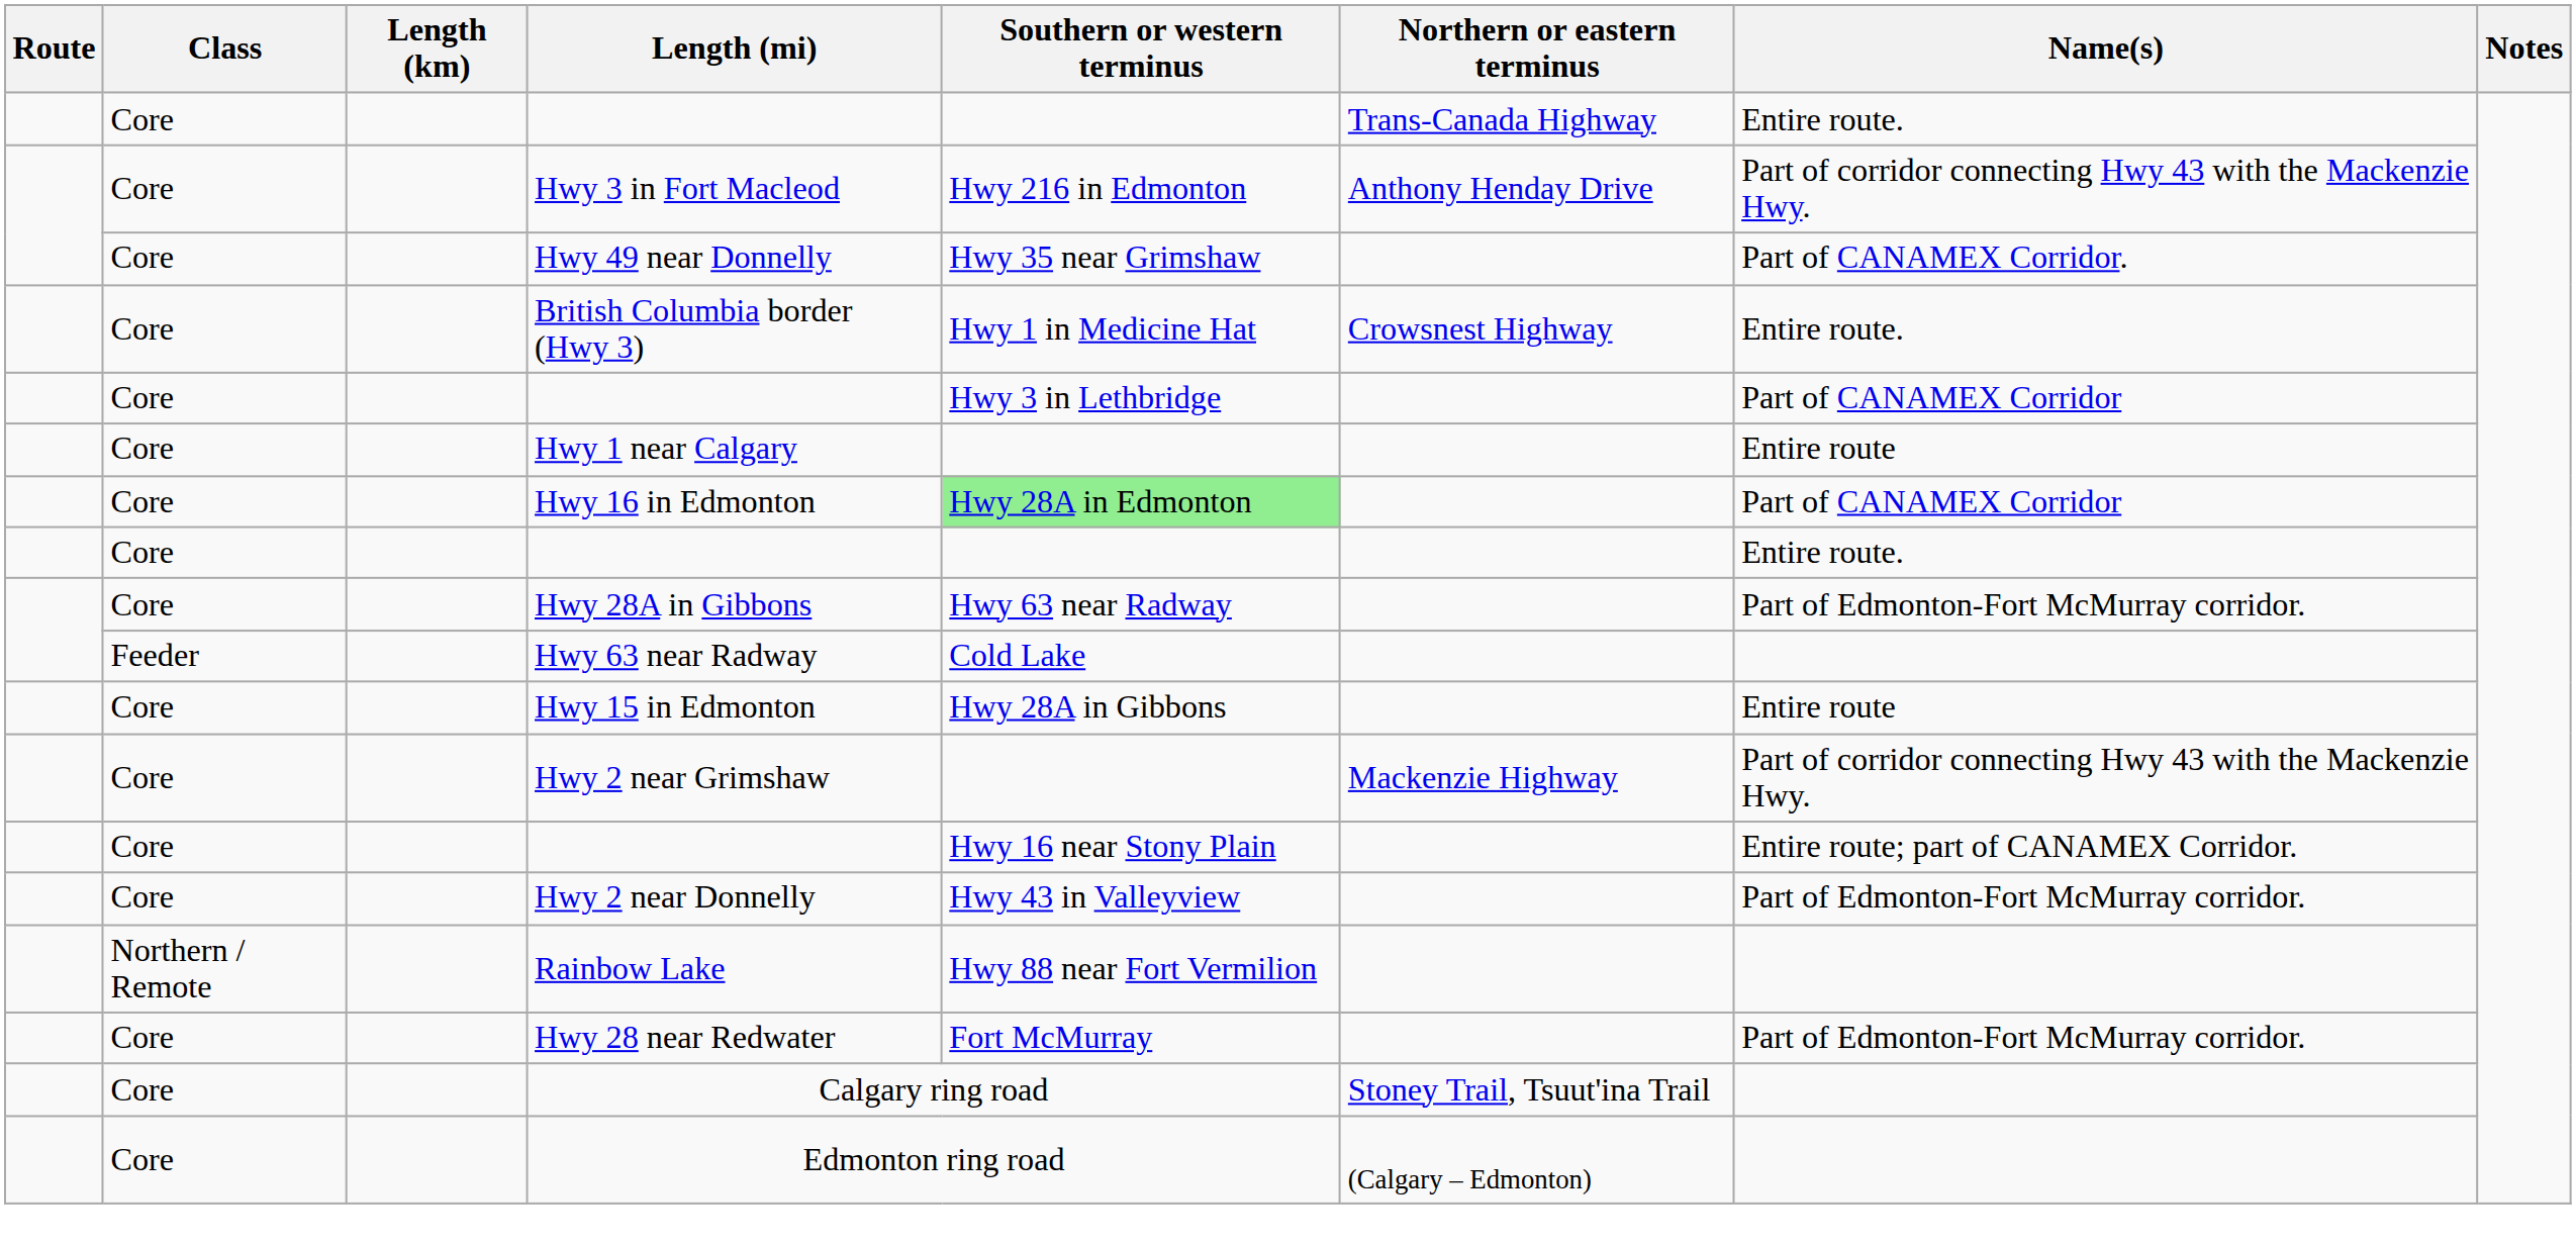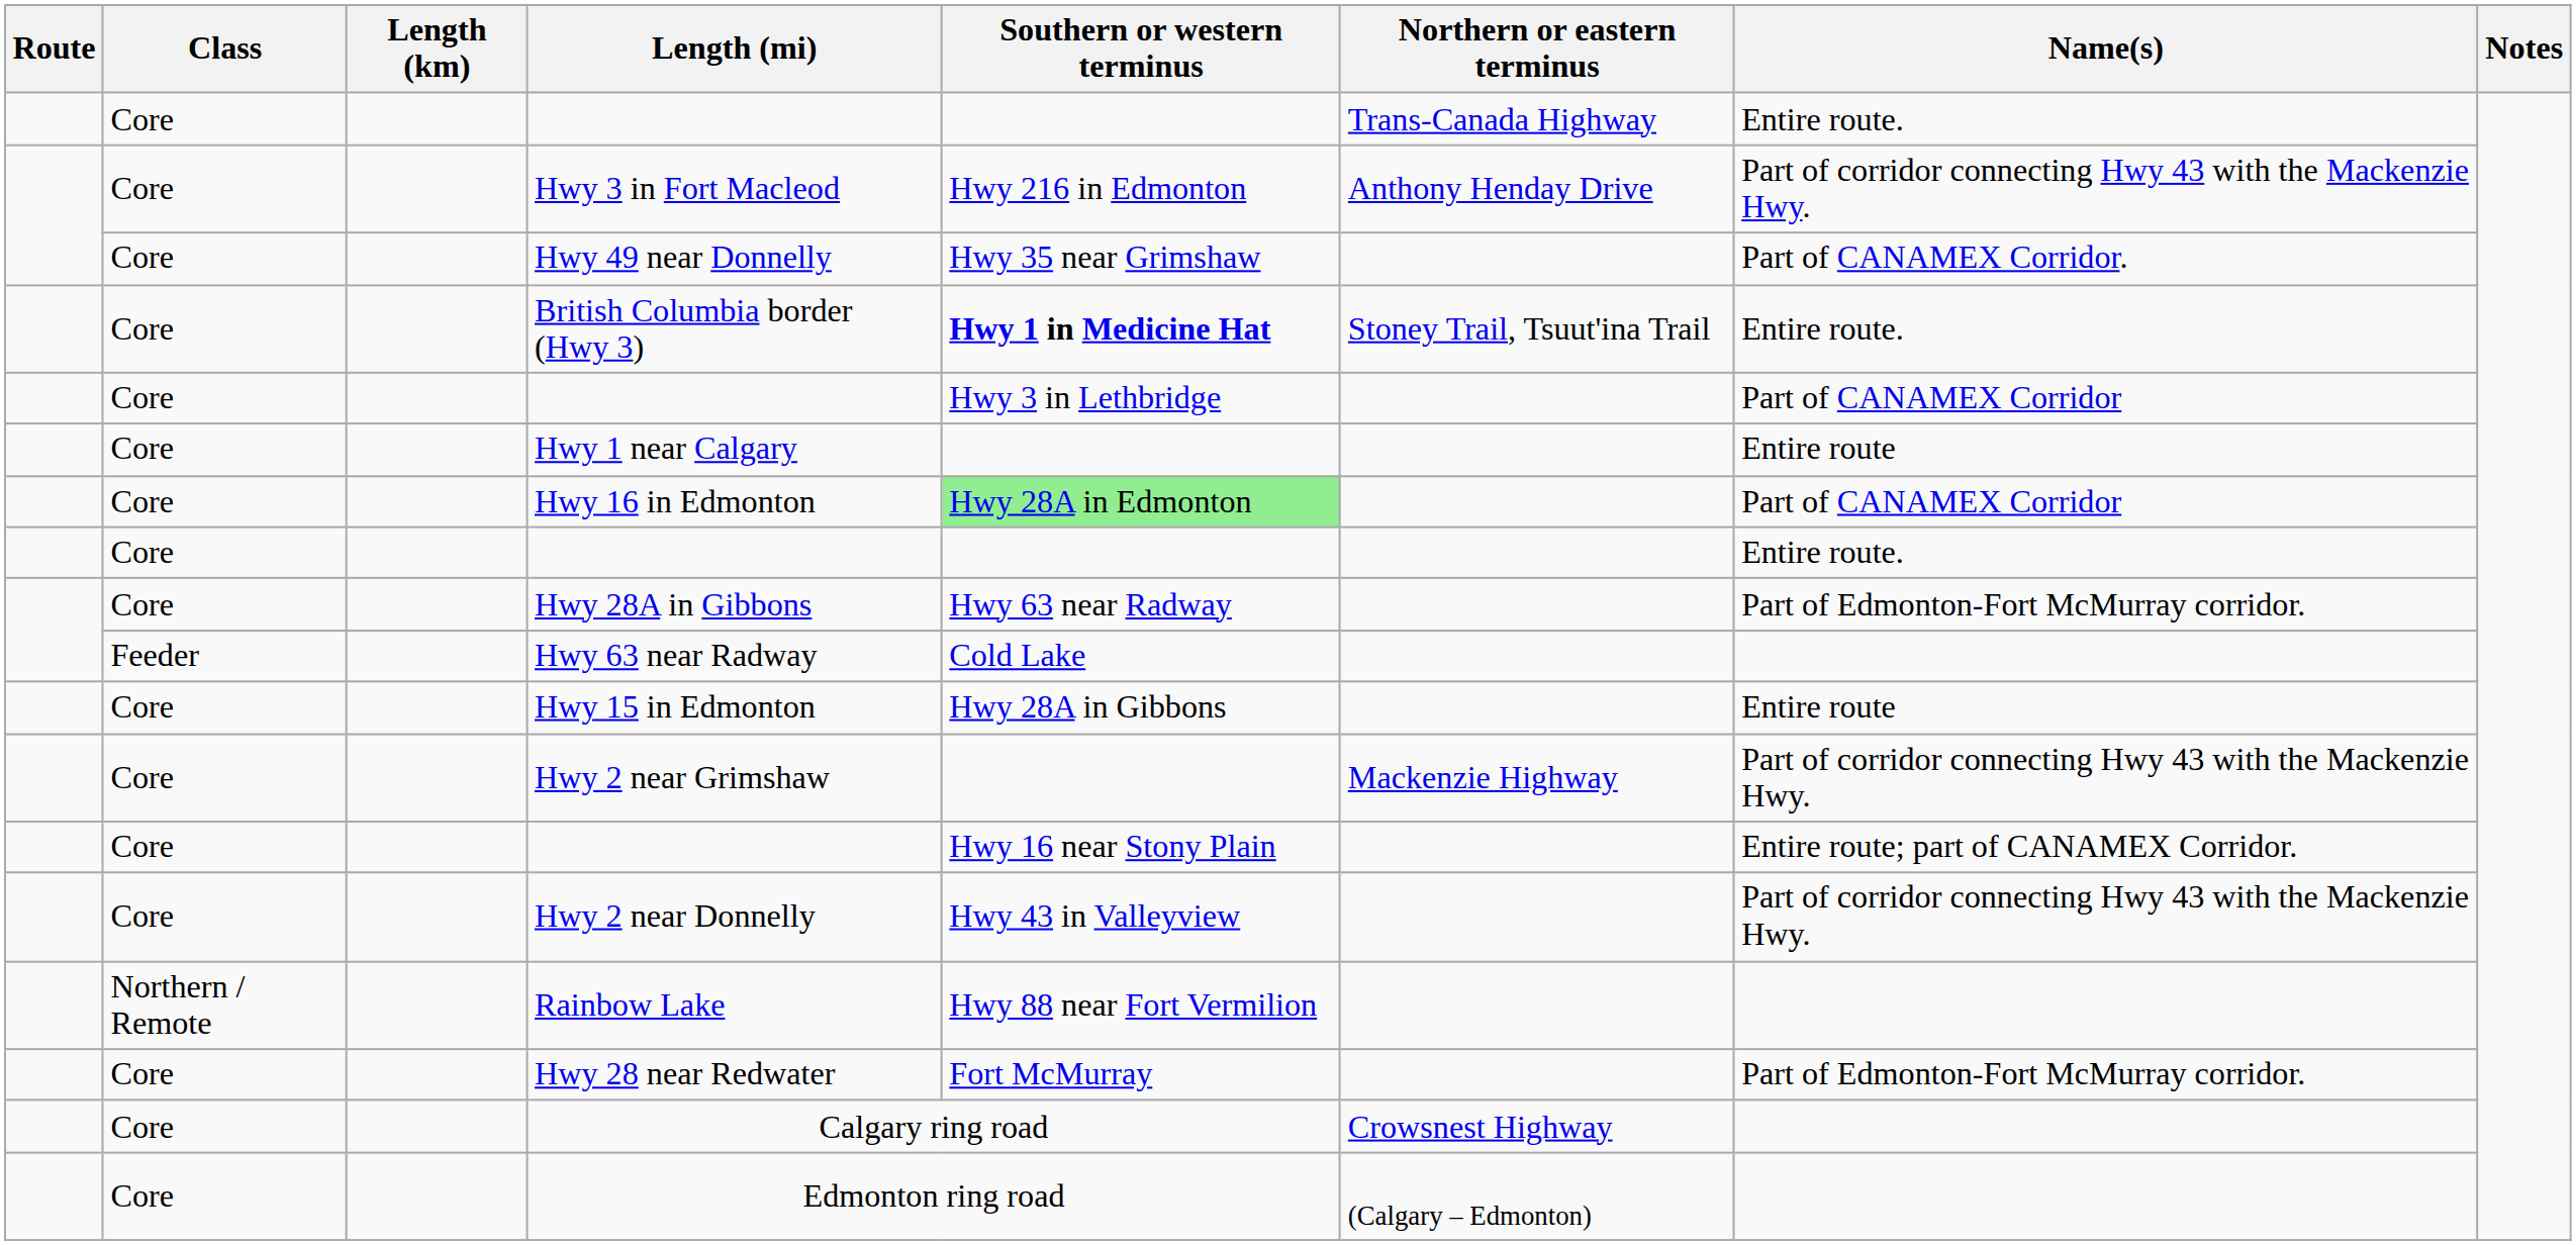British Columbia border (Hwy 3) | Southern or western terminus: normal -> bold
British Columbia border (Hwy 3) | Northern or eastern terminus: Crowsnest Highway -> Stoney Trail, Tsuut'ina Trail
Hwy 2 near Donnelly | Name(s): Part of Edmonton-Fort McMurray corridor. -> Part of corridor connecting Hwy 43 with the Mackenzie Hwy.
Calgary ring road | Northern or eastern terminus: Stoney Trail, Tsuut'ina Trail -> Crowsnest Highway
